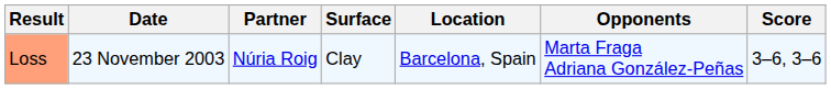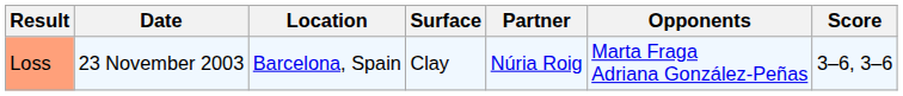columns swapped: Location <-> Partner
